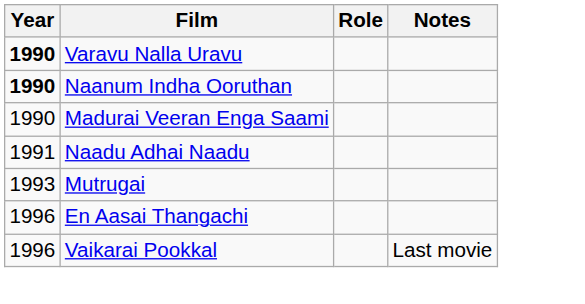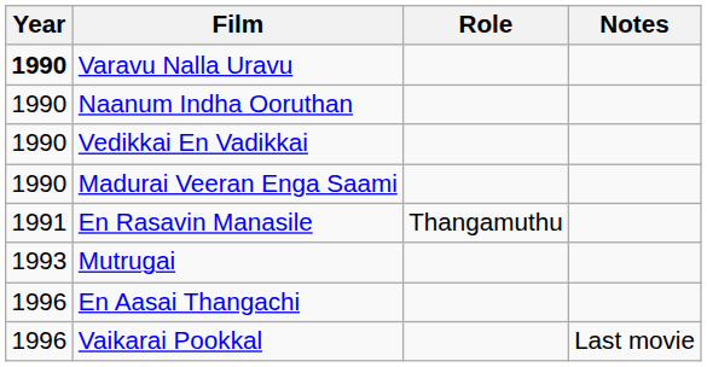Naanum Indha Ooruthan | Year: bold -> normal
+ row: 1990 | Vedikkai En Vadikkai
- row: 1991 | Naadu Adhai Naadu
+ row: 1991 | En Rasavin Manasile | Thangamuthu
